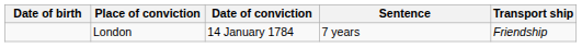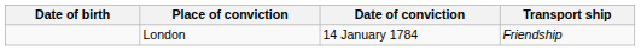- column: Sentence | 7 years
